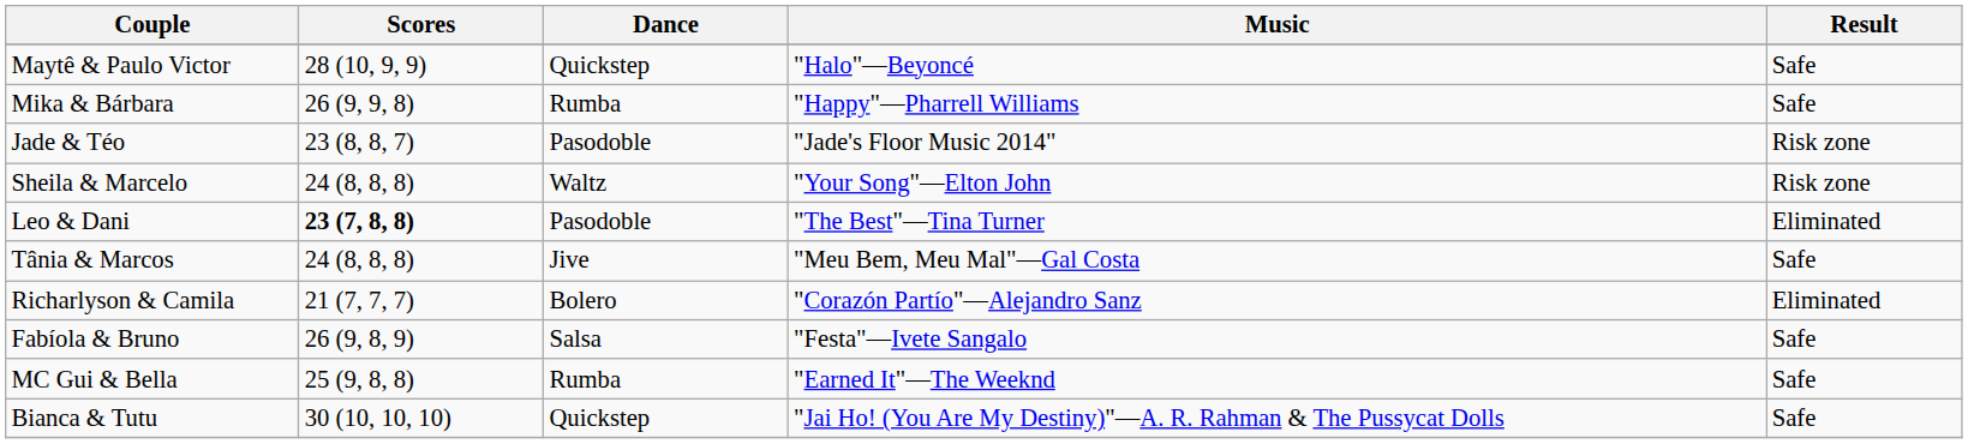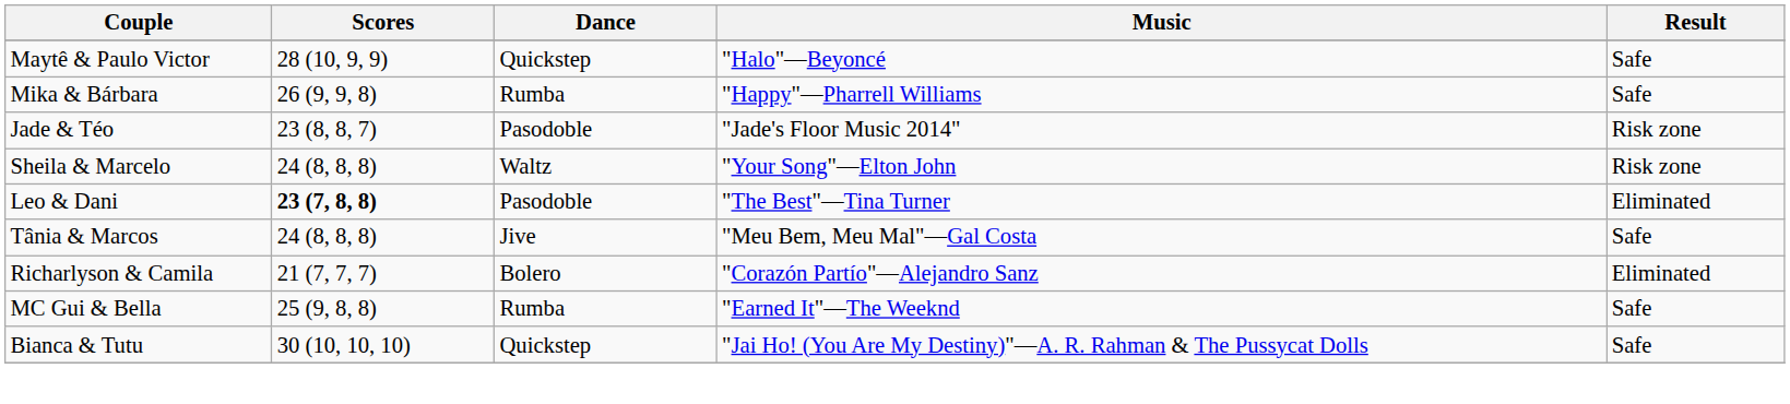- row: Fabíola & Bruno | 26 (9, 8, 9) | Salsa | "Festa"—Ivete Sangalo | Safe
